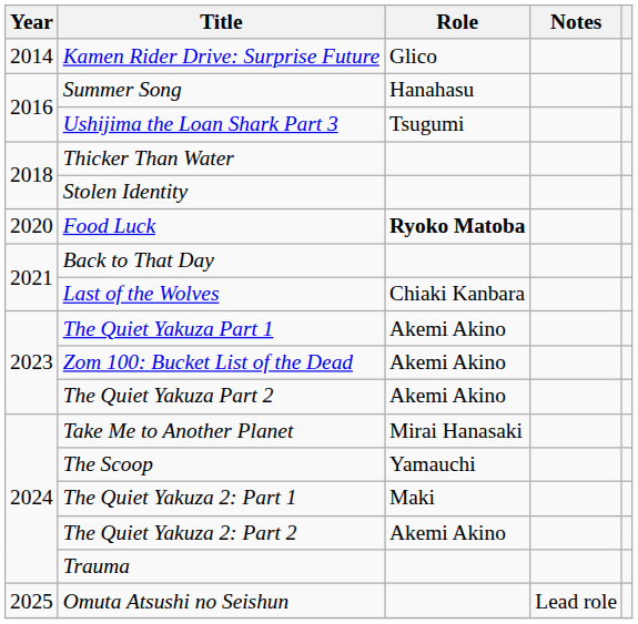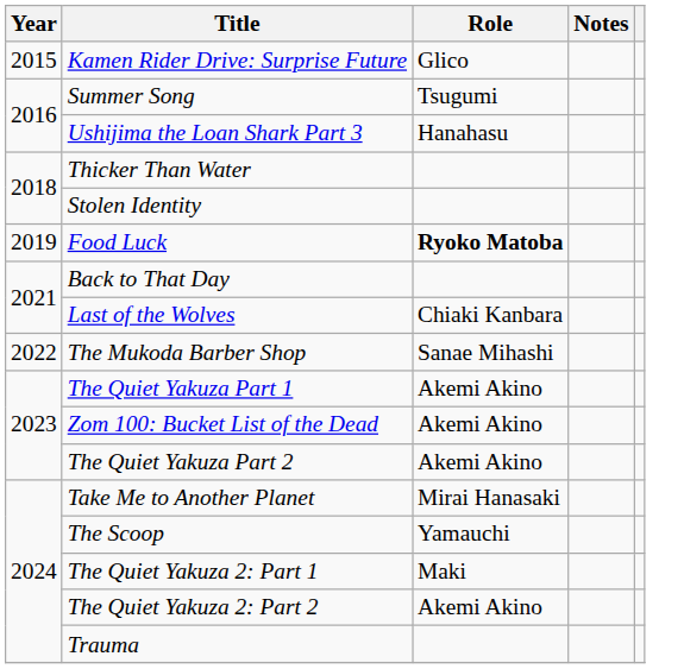Kamen Rider Drive: Surprise Future | Year: 2014 -> 2015
Summer Song | Role: Hanahasu -> Tsugumi
Ushijima the Loan Shark Part 3 | Role: Tsugumi -> Hanahasu
Food Luck | Year: 2020 -> 2019
+ row: 2022 | The Mukoda Barber Shop | Sanae Mihashi
- row: 2025 | Omuta Atsushi no Seishun | Lead role
